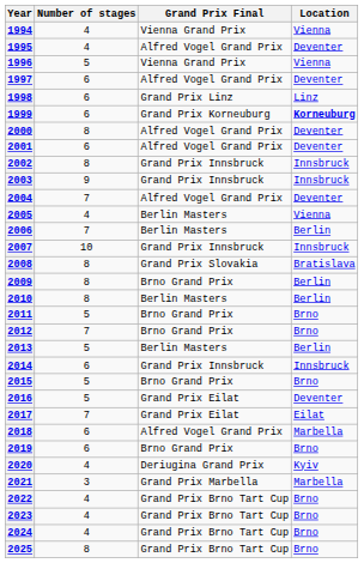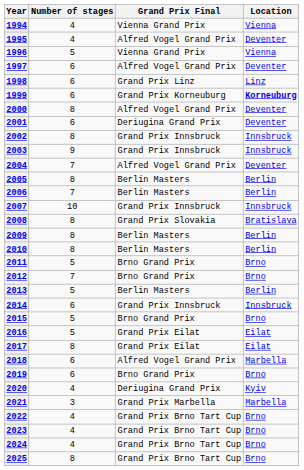2001 | Grand Prix Final: Alfred Vogel Grand Prix -> Deriugina Grand Prix
2005 | Number of stages: 4 -> 8
2005 | Location: Vienna -> Berlin
2009 | Grand Prix Final: Brno Grand Prix -> Berlin Masters
2016 | Location: Deventer -> Eilat
2017 | Number of stages: 7 -> 8
